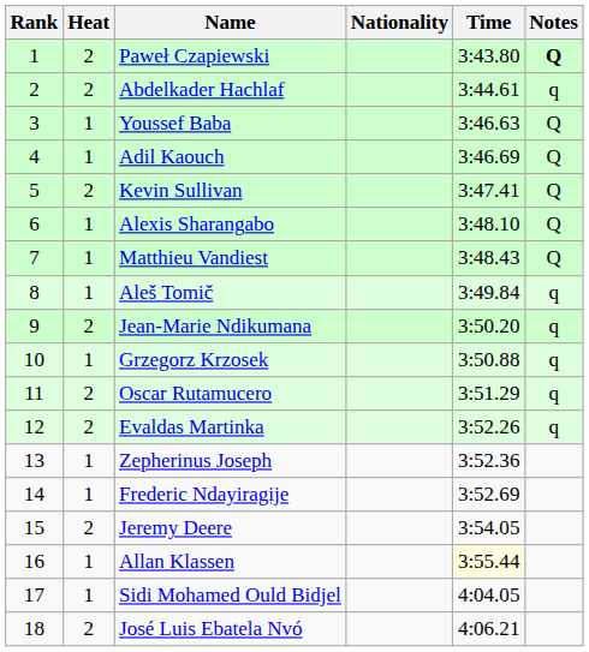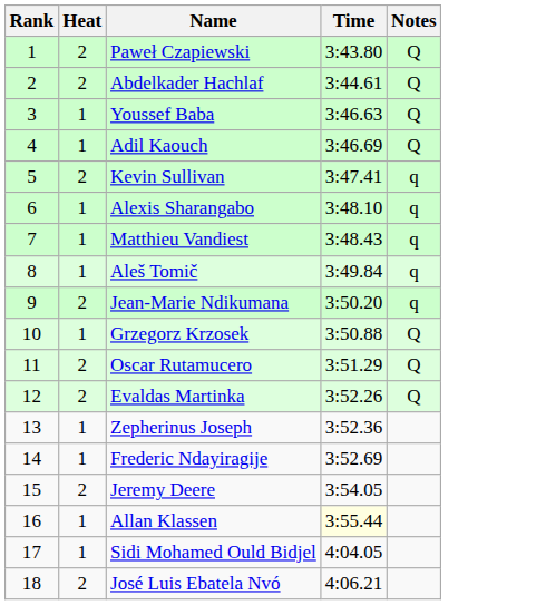- column: Nationality
Paweł Czapiewski | Notes: bold -> normal
Abdelkader Hachlaf | Notes: q -> Q
Kevin Sullivan | Notes: Q -> q
Alexis Sharangabo | Notes: Q -> q
Matthieu Vandiest | Notes: Q -> q
Grzegorz Krzosek | Notes: q -> Q
Oscar Rutamucero | Notes: q -> Q
Evaldas Martinka | Notes: q -> Q
